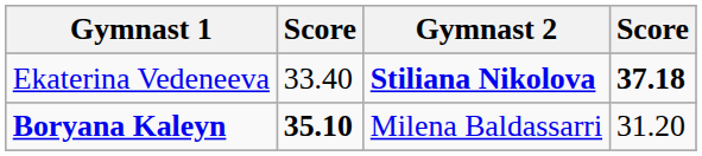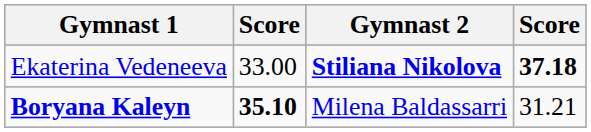Ekaterina Vedeneeva | column 2: 33.40 -> 33.00
Boryana Kaleyn | column 4: 31.20 -> 31.21
